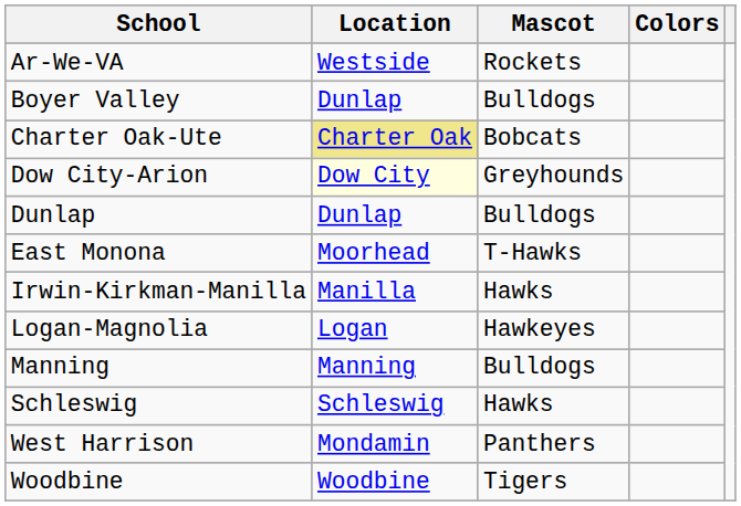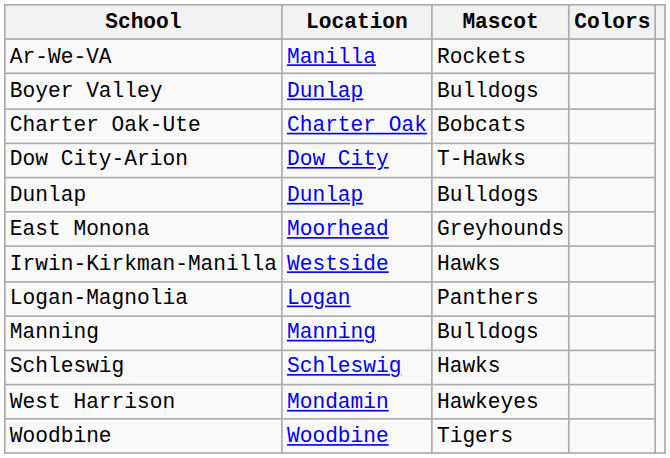Ar-We-VA | Location: Westside -> Manilla
Charter Oak-Ute | Location: khaki background -> no background
Dow City-Arion | Location: lightyellow background -> no background
Dow City-Arion | Mascot: Greyhounds -> T-Hawks
East Monona | Mascot: T-Hawks -> Greyhounds
Irwin-Kirkman-Manilla | Location: Manilla -> Westside
Logan-Magnolia | Mascot: Hawkeyes -> Panthers
West Harrison | Mascot: Panthers -> Hawkeyes
